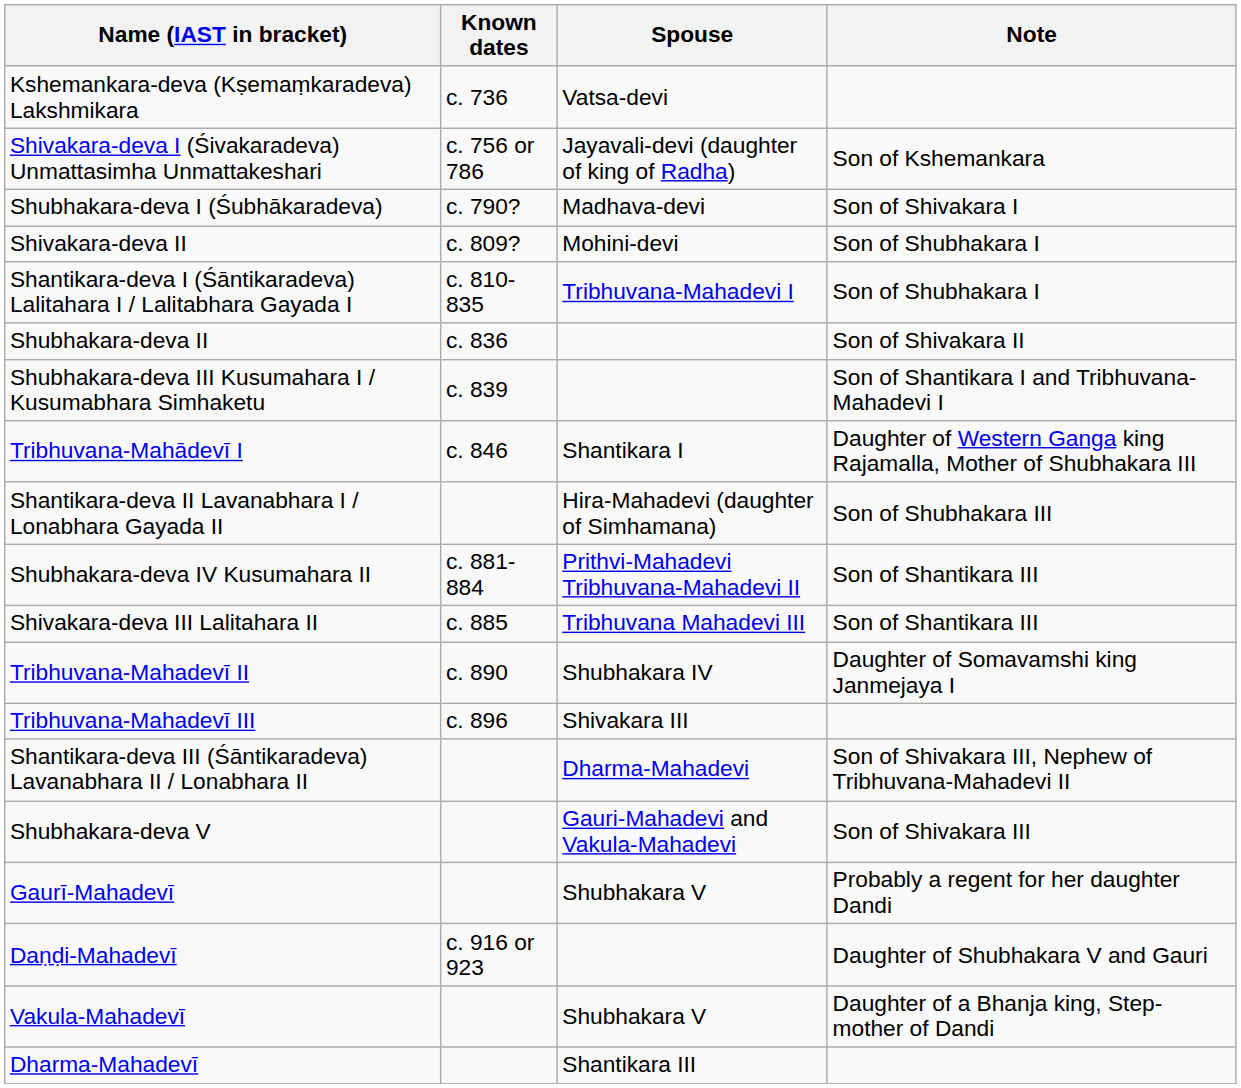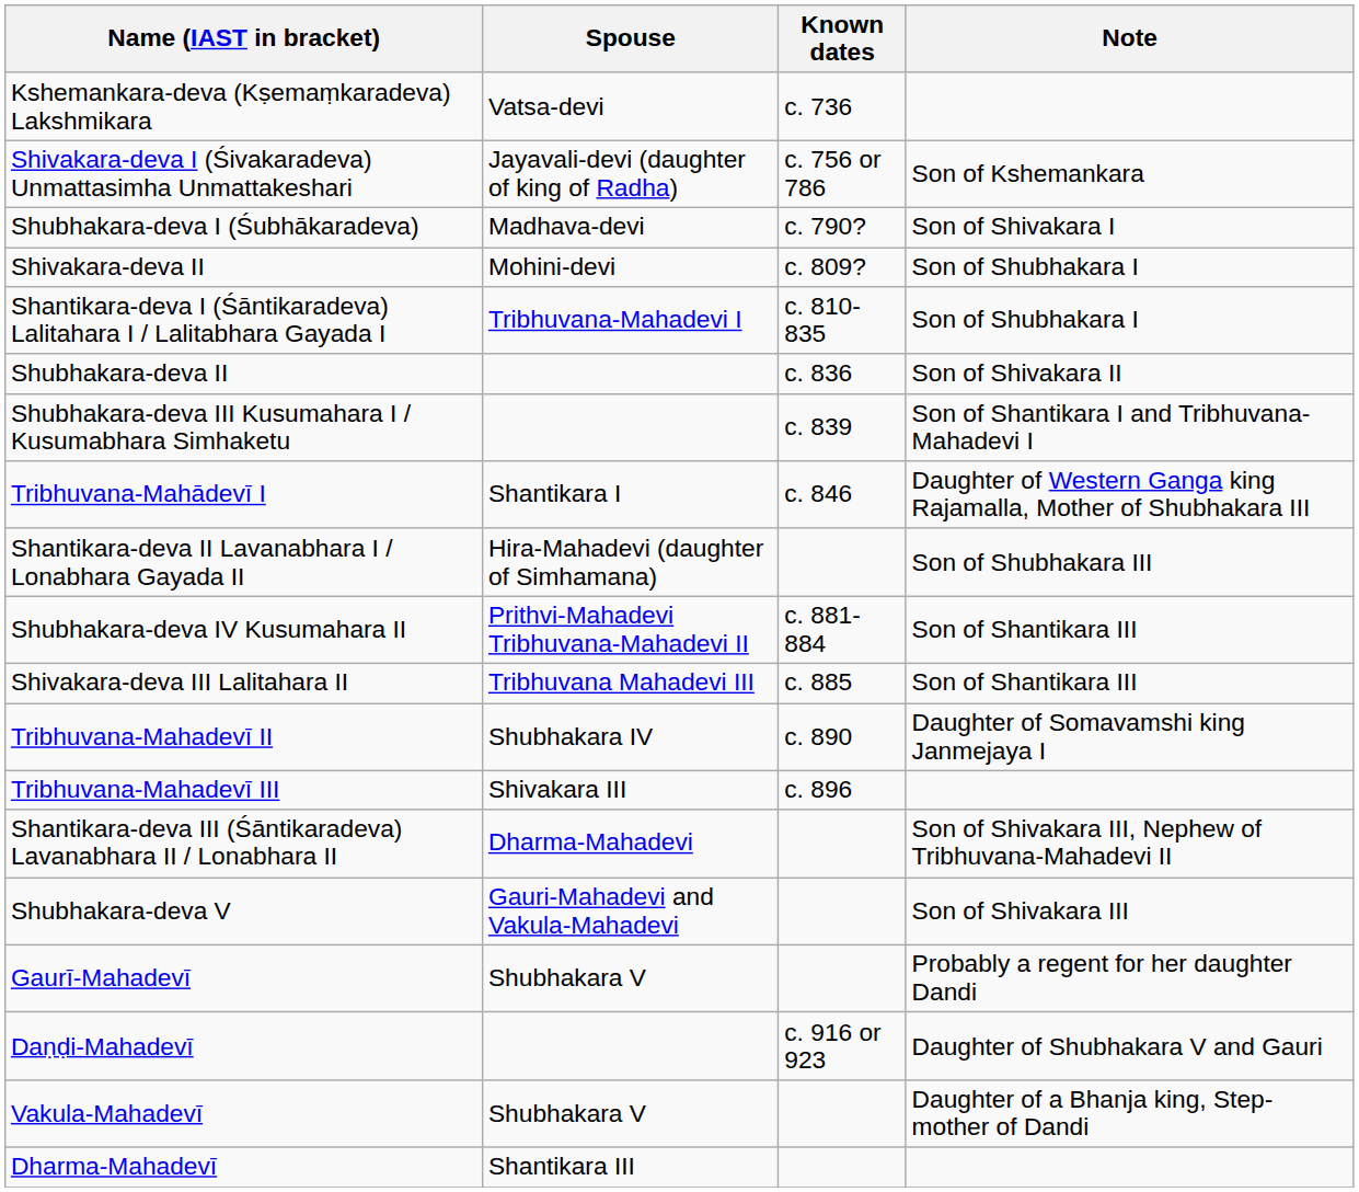columns swapped: Known dates <-> Spouse
